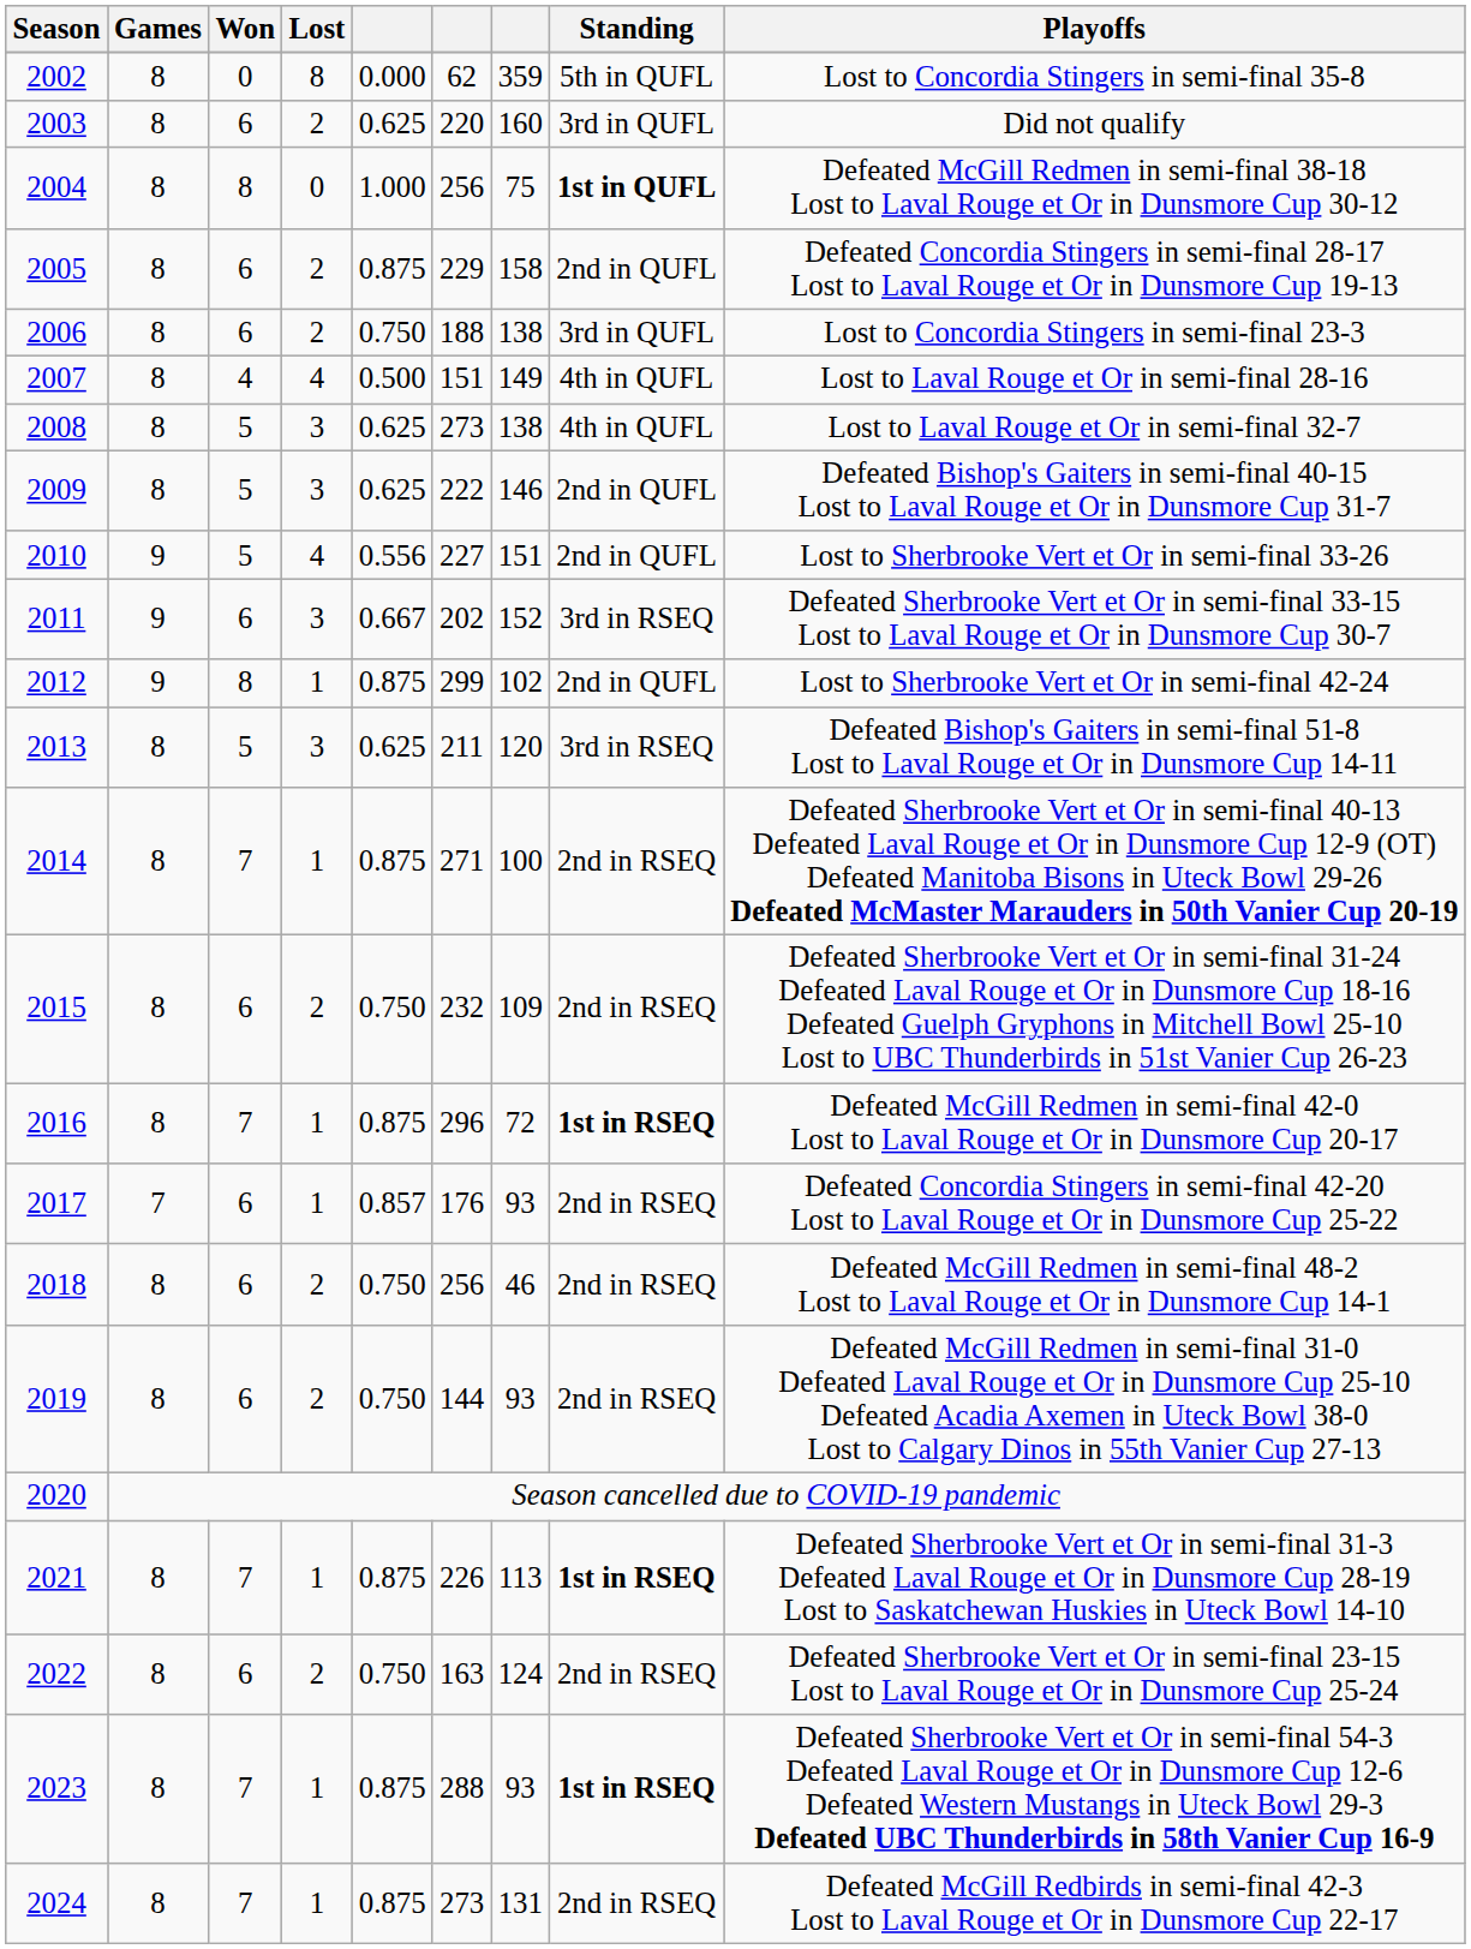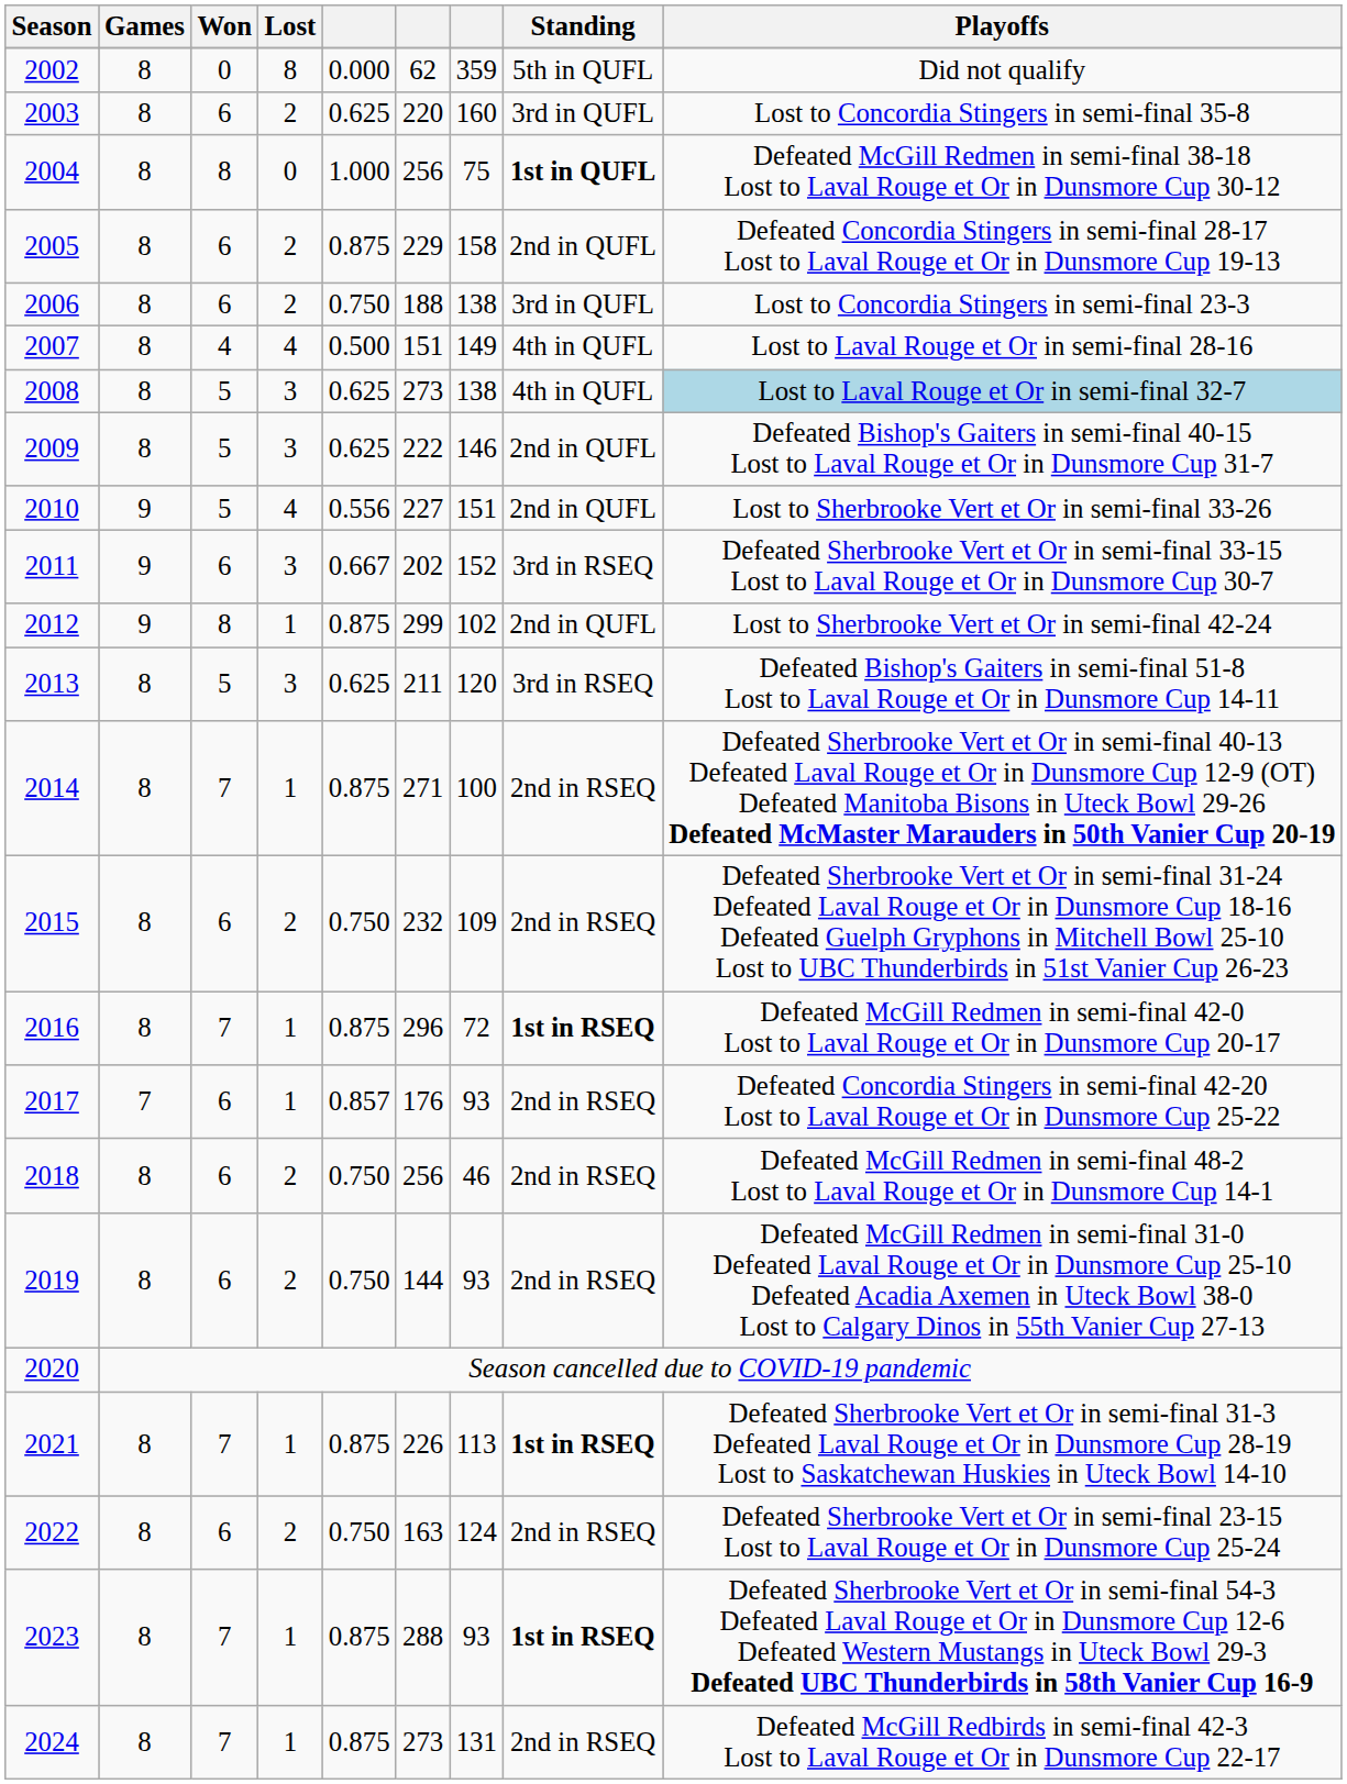2002 | Playoffs: Lost to Concordia Stingers in semi-final 35-8 -> Did not qualify
2003 | Playoffs: Did not qualify -> Lost to Concordia Stingers in semi-final 35-8
2008 | Playoffs: no background -> lightblue background
